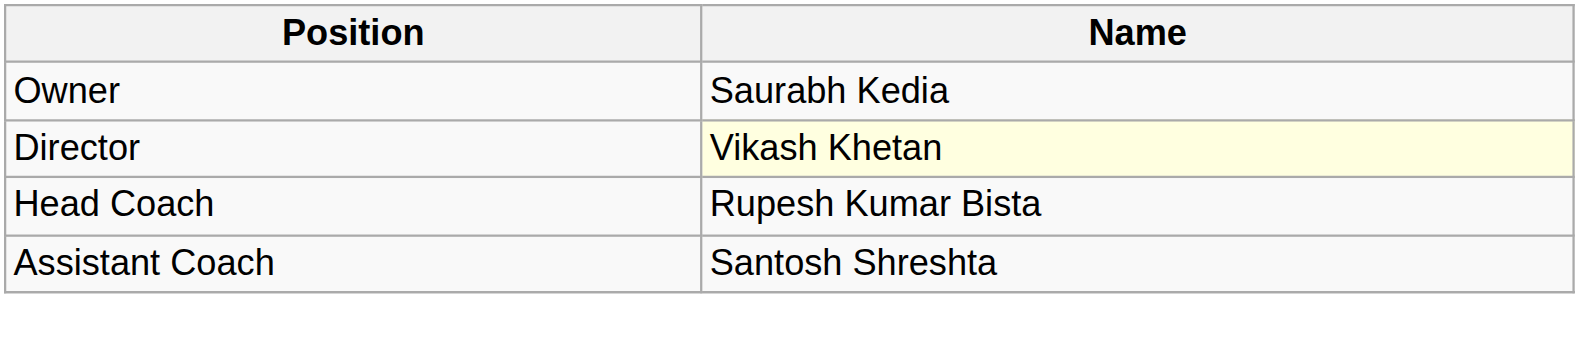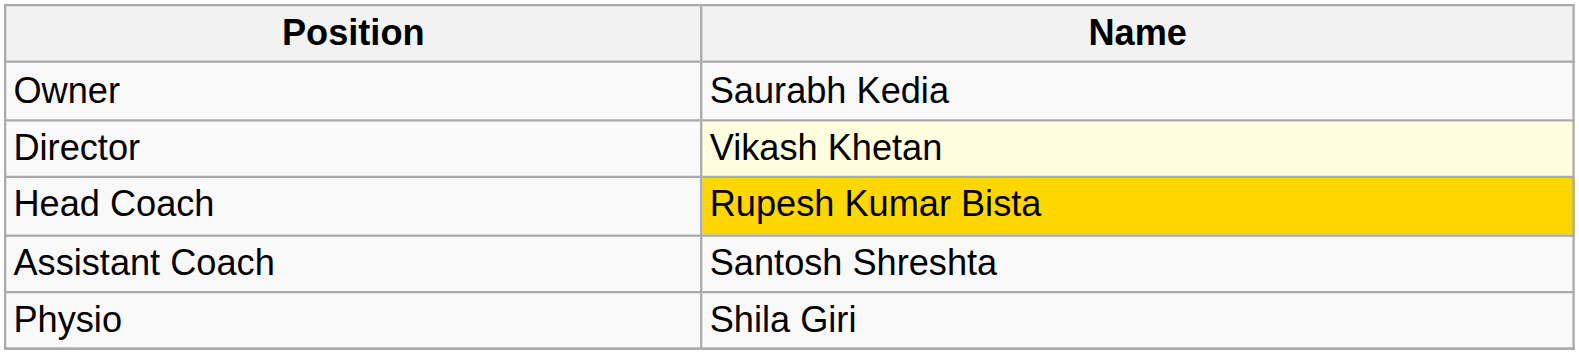Head Coach | Name: no background -> gold background
+ row: Physio | Shila Giri
